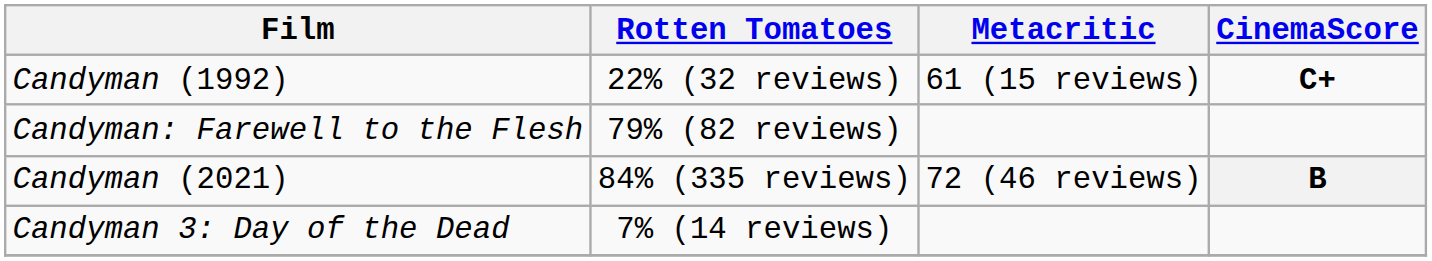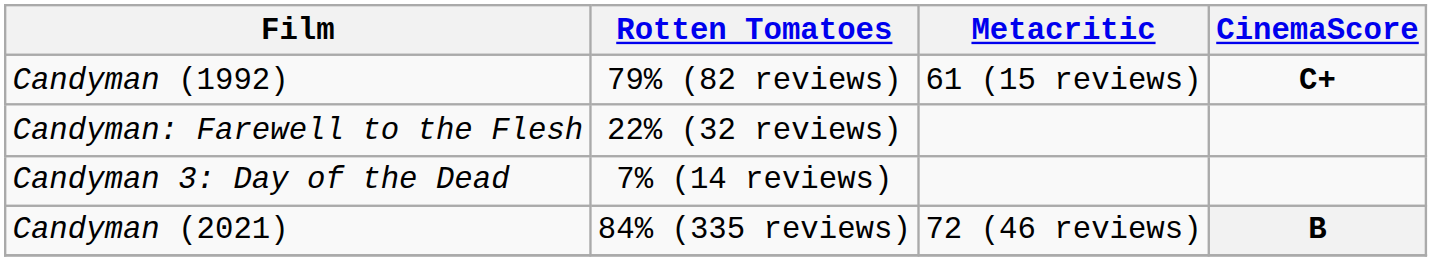Candyman (1992) | Rotten Tomatoes: 22% (32 reviews) -> 79% (82 reviews)
Candyman: Farewell to the Flesh | Rotten Tomatoes: 79% (82 reviews) -> 22% (32 reviews)
rows swapped: Candyman 3: Day of the Dead <-> Candyman (2021)
